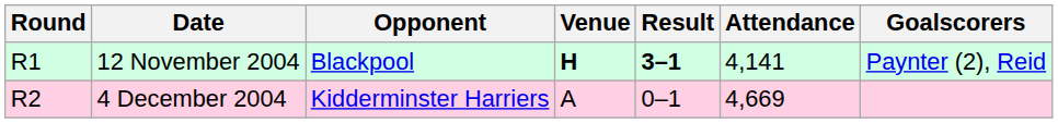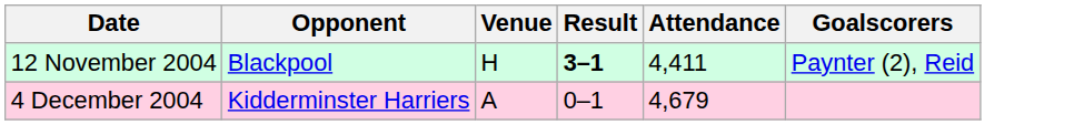- column: Round | R1 | R2
12 November 2004 | Venue: bold -> normal
12 November 2004 | Attendance: 4,141 -> 4,411
4 December 2004 | Attendance: 4,669 -> 4,679
